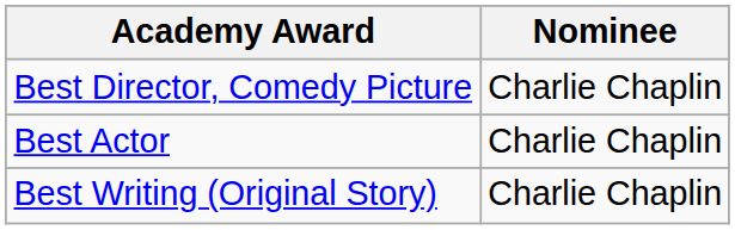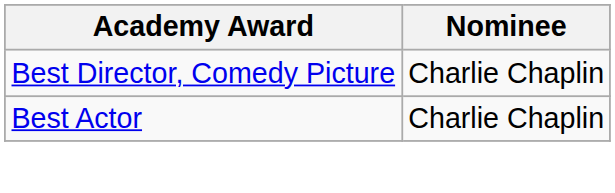- row: Best Writing (Original Story) | Charlie Chaplin
